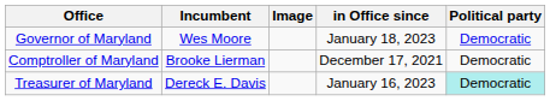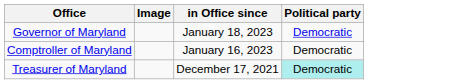- column: Incumbent | Wes Moore | Brooke Lierman | Dereck E. Davis
Comptroller of Maryland | in Office since: December 17, 2021 -> January 16, 2023
Treasurer of Maryland | in Office since: January 16, 2023 -> December 17, 2021
